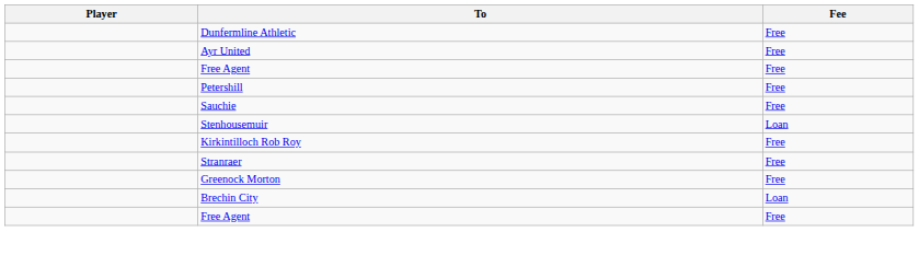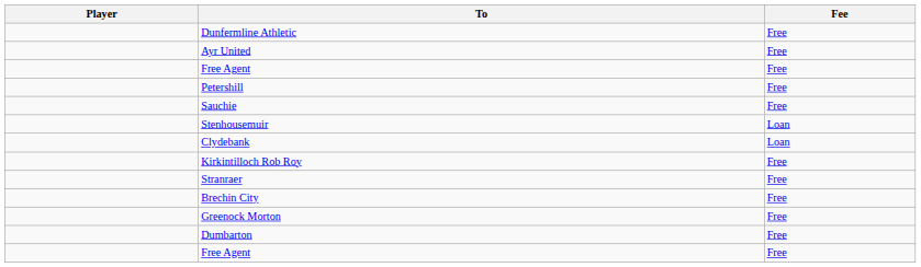+ row: Clydebank | Loan
+ row: Brechin City | Free
- row: Brechin City | Loan
+ row: Dumbarton | Free
